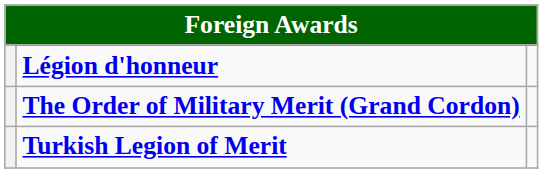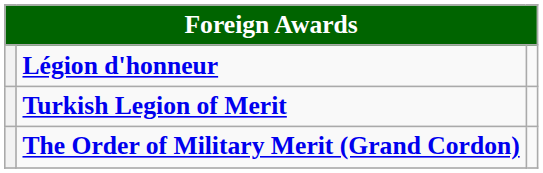rows swapped: Turkish Legion of Merit <-> The Order of Military Merit (Grand Cordon)
